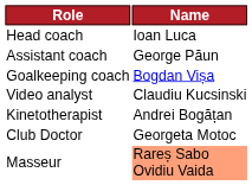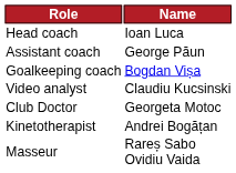rows swapped: Club Doctor <-> Kinetotherapist
Masseur | Name: lightsalmon background -> no background
